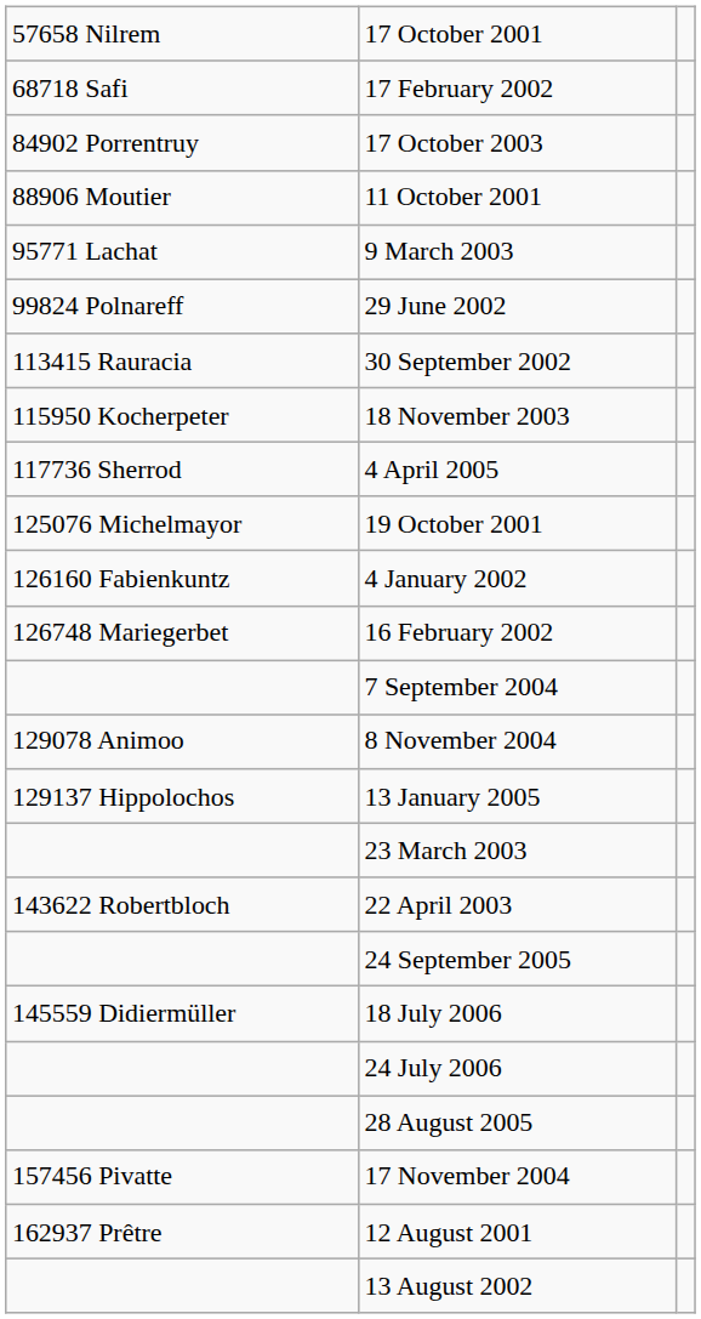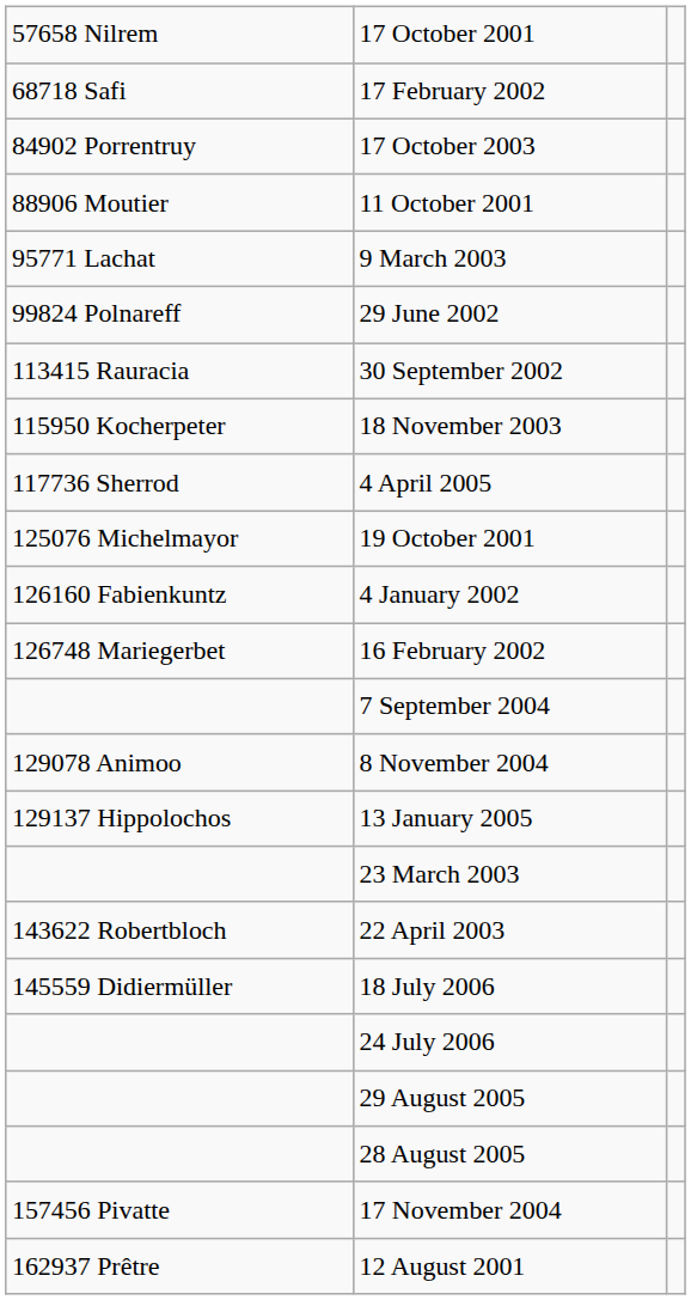- row: 24 September 2005
+ row: 29 August 2005
- row: 13 August 2002
